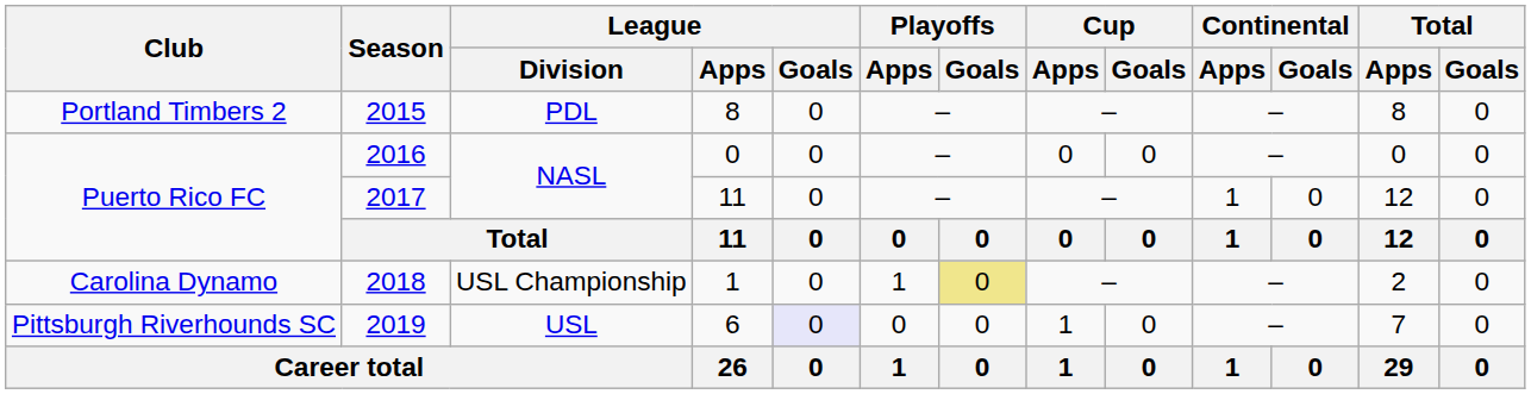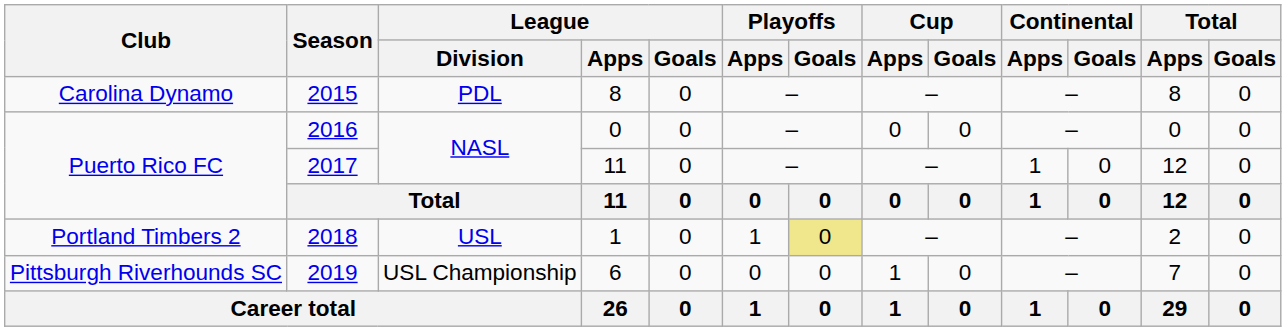2015 | Club: Portland Timbers 2 -> Carolina Dynamo
2018 | Club: Carolina Dynamo -> Portland Timbers 2
2018 | League / Division: USL Championship -> USL
2019 | League / Division: USL -> USL Championship
2019 | League / Goals: lavender background -> no background
